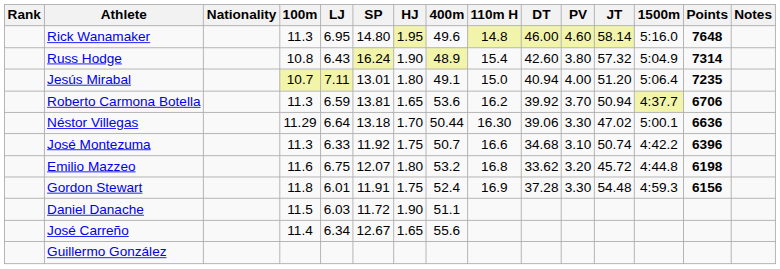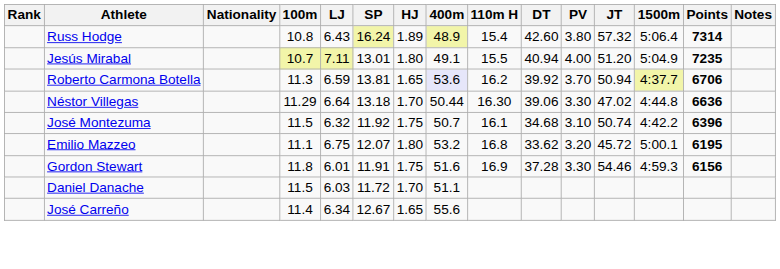- row: Rick Wanamaker | 11.3 | 6.95 | 14.80 | 1.95 | 49.6 | 14.8 | 46.00 | 4.60 | 58.14 | 5:16.0 | 7648
Russ Hodge | HJ: 1.90 -> 1.89
Russ Hodge | 1500m: 5:04.9 -> 5:06.4
Jesús Mirabal | 110m H: 15.0 -> 15.5
Jesús Mirabal | 1500m: 5:06.4 -> 5:04.9
Roberto Carmona Botella | 400m: no background -> lavender background
Néstor Villegas | 1500m: 5:00.1 -> 4:44.8
José Montezuma | 100m: 11.3 -> 11.5
José Montezuma | LJ: 6.33 -> 6.32
José Montezuma | 110m H: 16.6 -> 16.1
Emilio Mazzeo | 100m: 11.6 -> 11.1
Emilio Mazzeo | 1500m: 4:44.8 -> 5:00.1
Emilio Mazzeo | Points: 6198 -> 6195
Gordon Stewart | 400m: 52.4 -> 51.6
Gordon Stewart | JT: 54.48 -> 54.46
Daniel Danache | HJ: 1.90 -> 1.70
- row: Guillermo González
